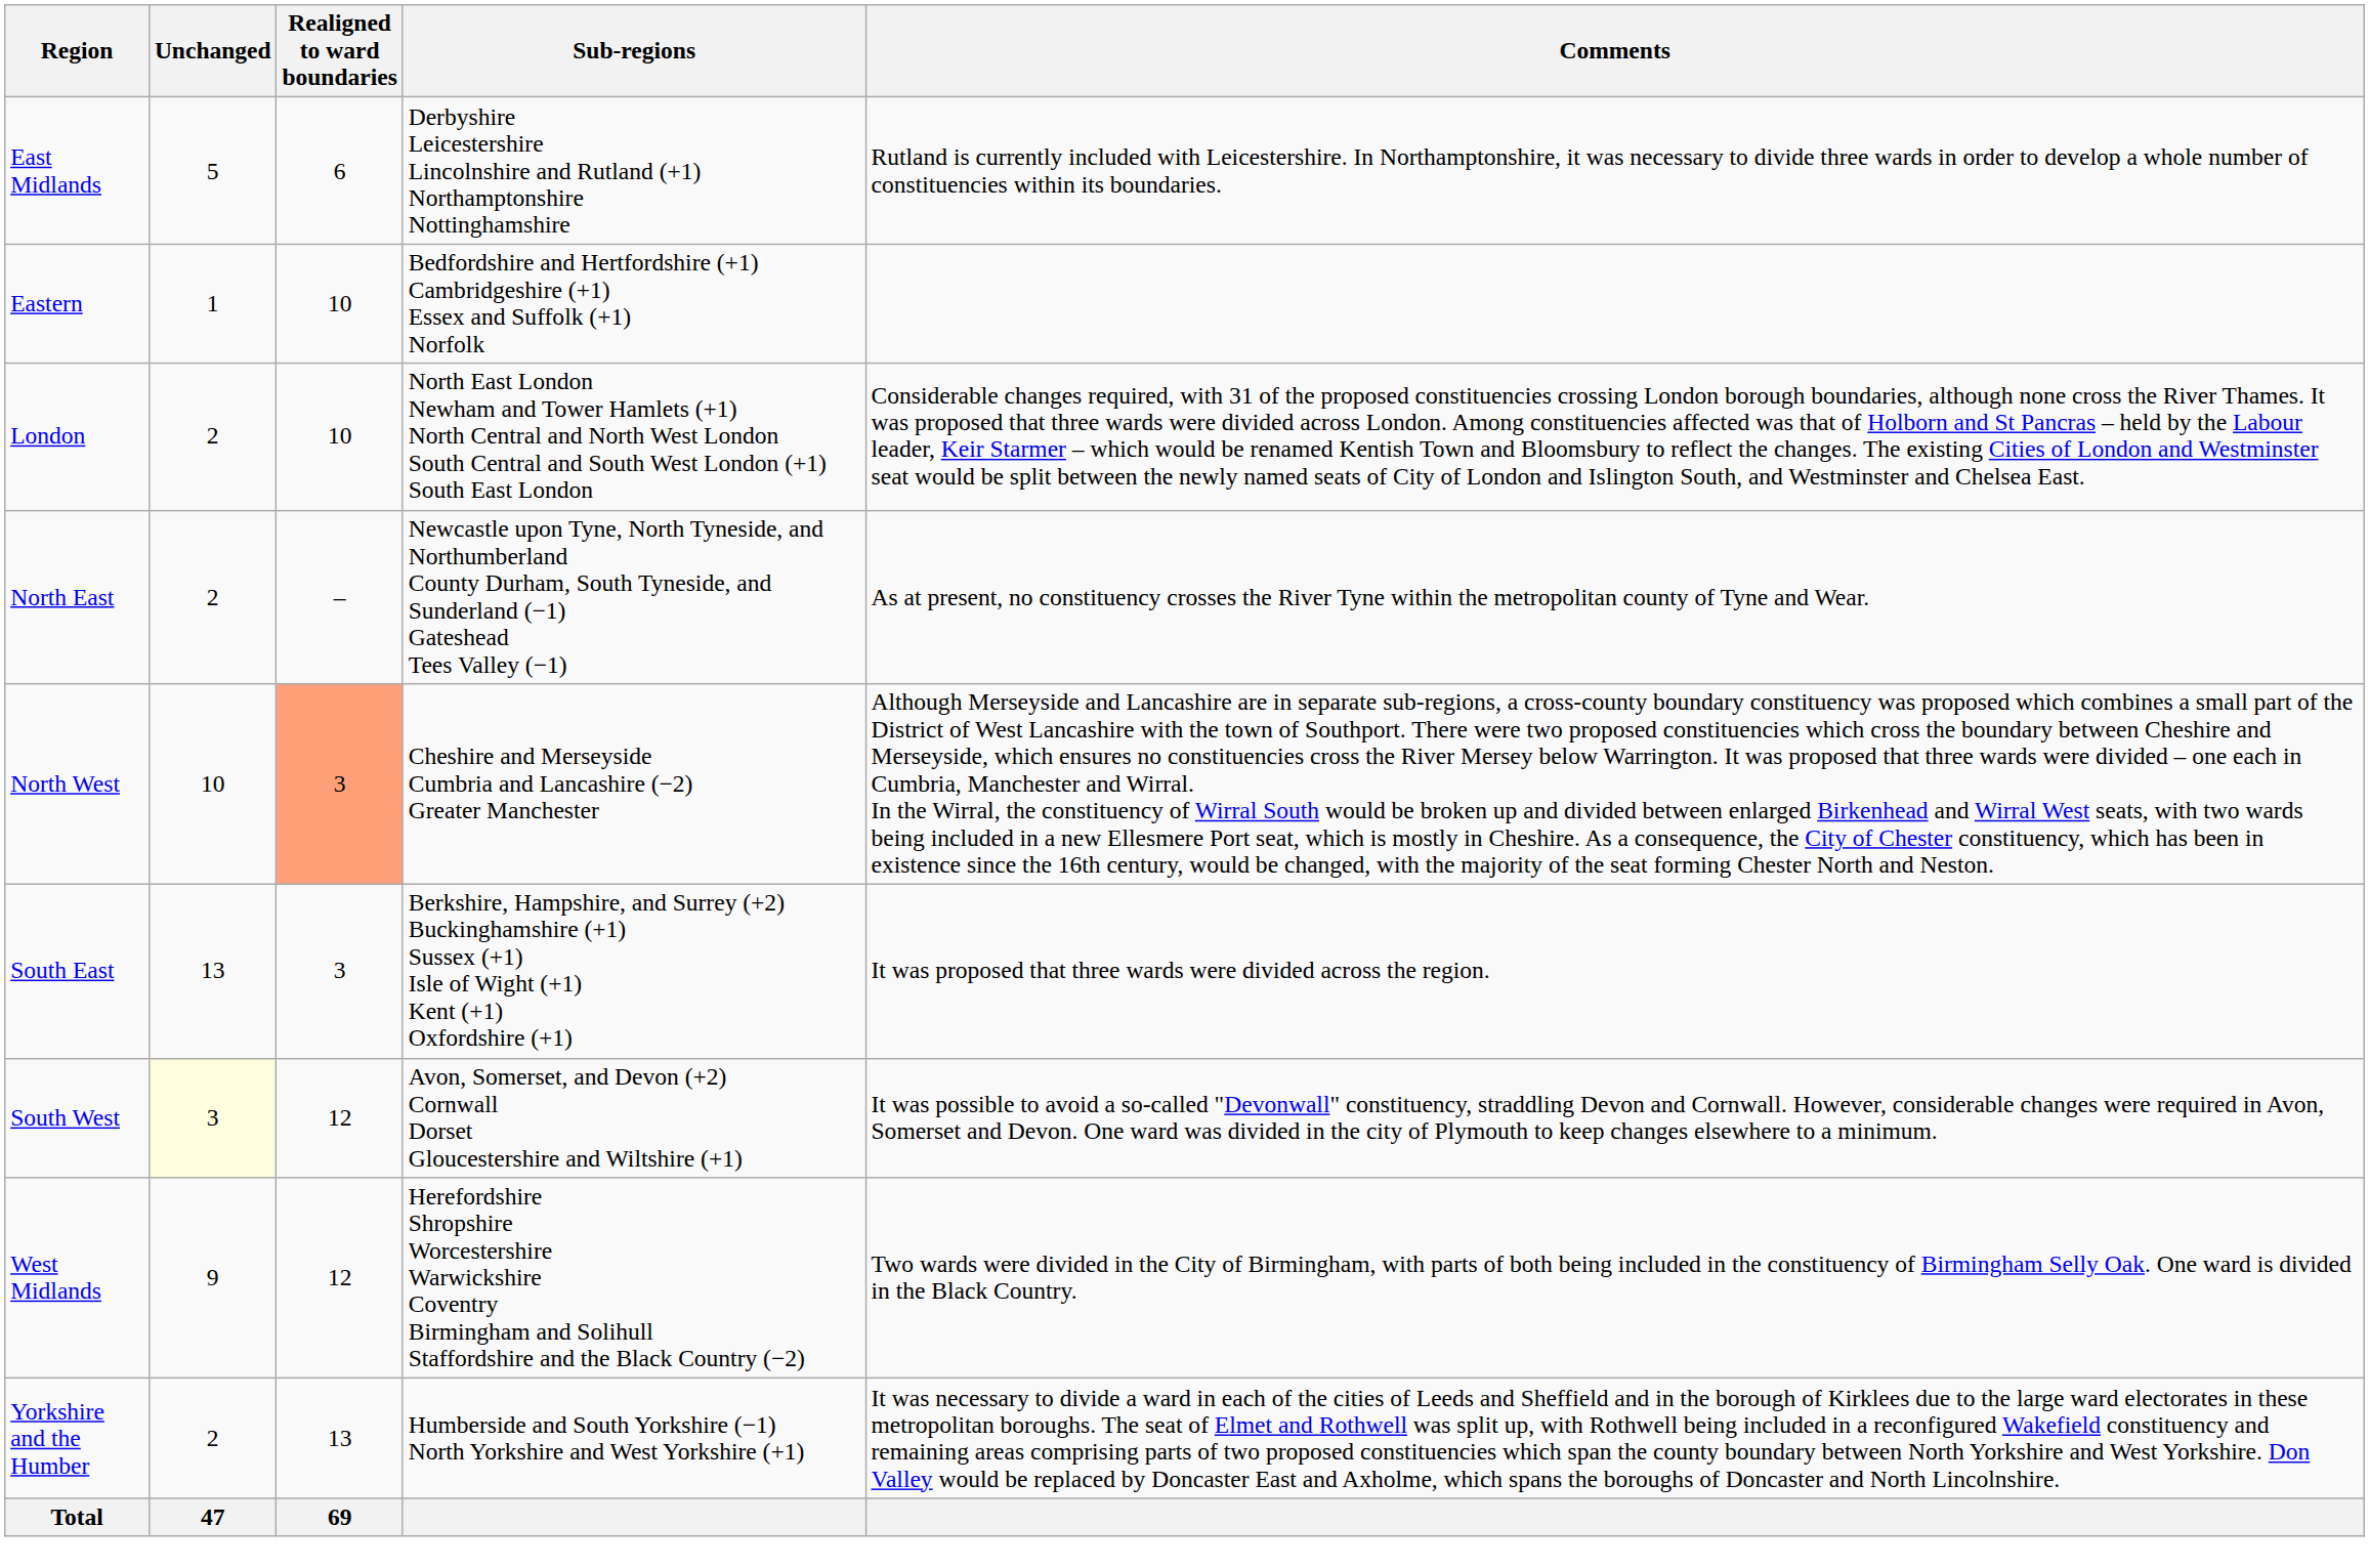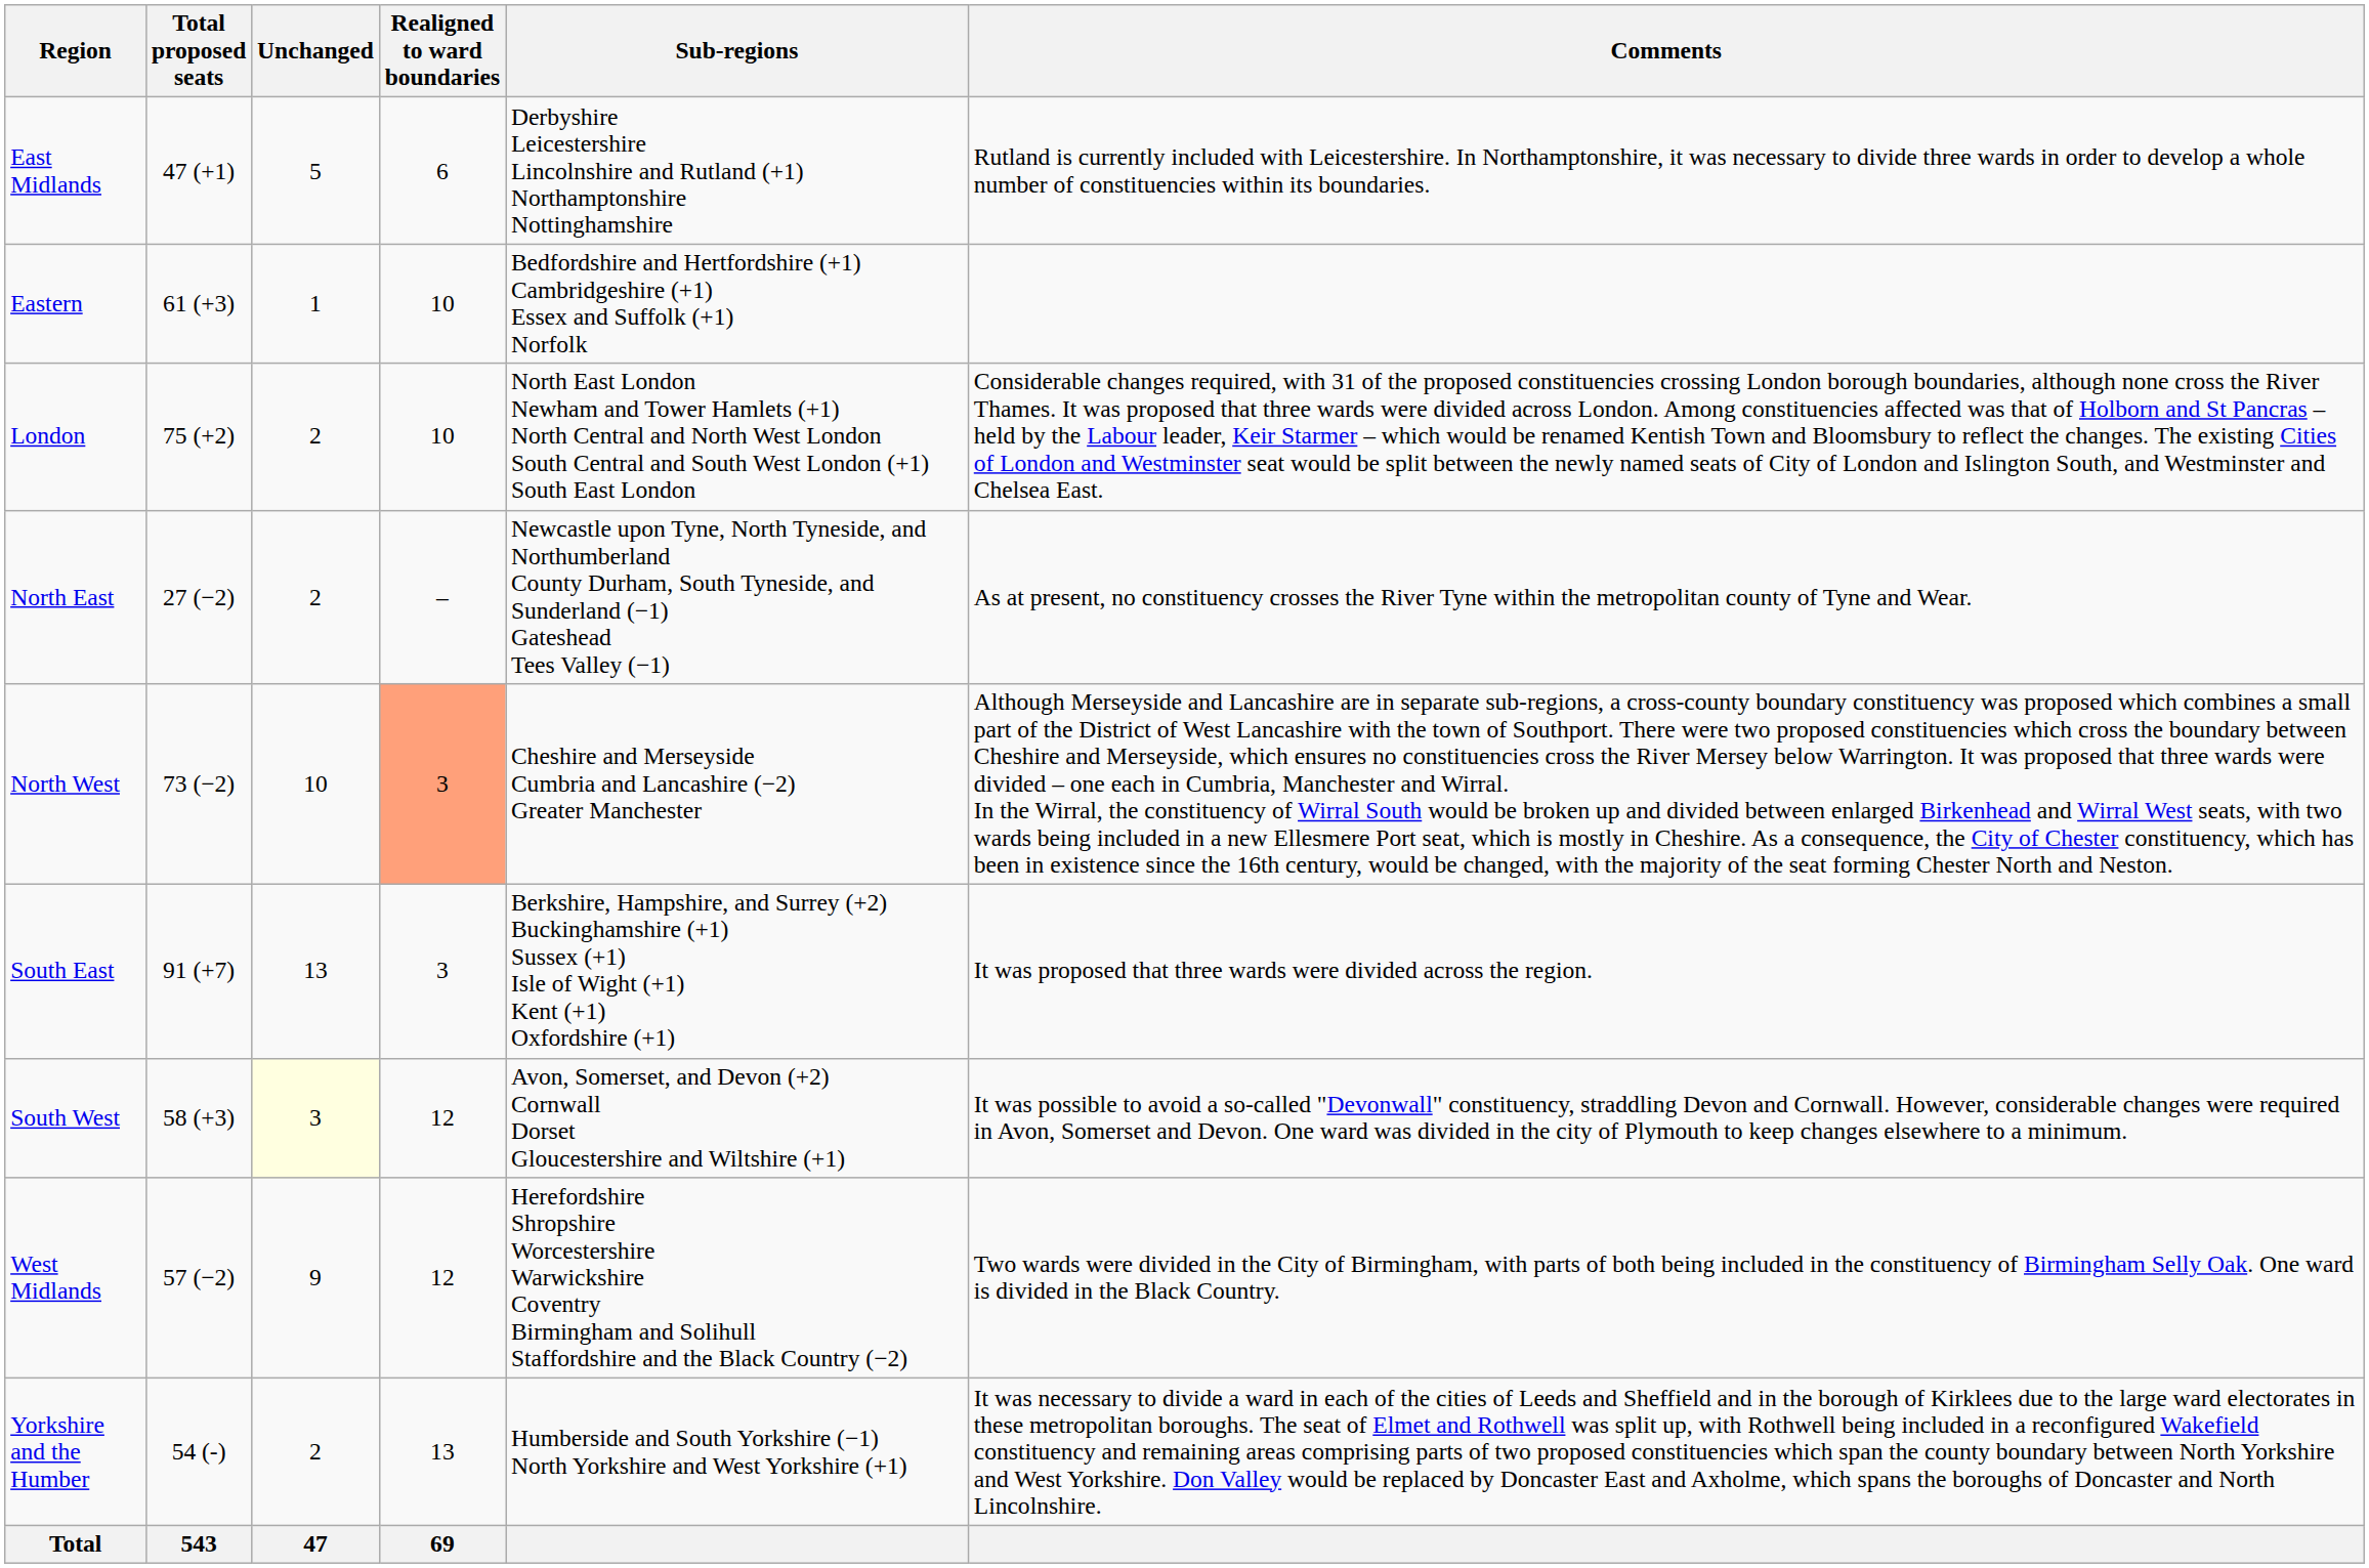+ column: Total proposed seats | 47 (+1) | 61 (+3) | 75 (+2) | 27 (−2) | 73 (−2) | 91 (+7) | 58 (+3) | 57 (−2) | 54 (-) | 543
